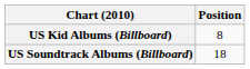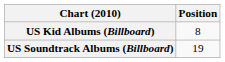US Soundtrack Albums (Billboard) | Position: 18 -> 19
